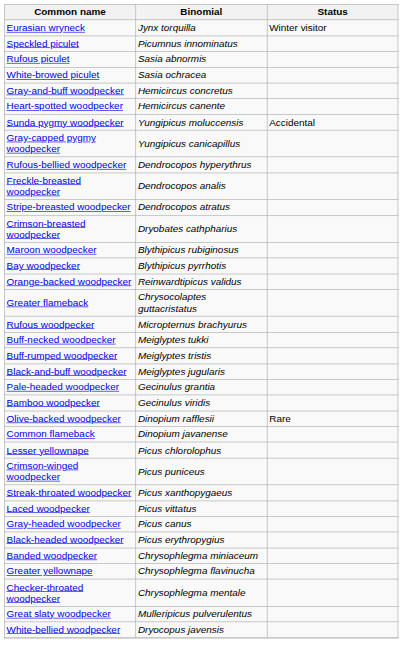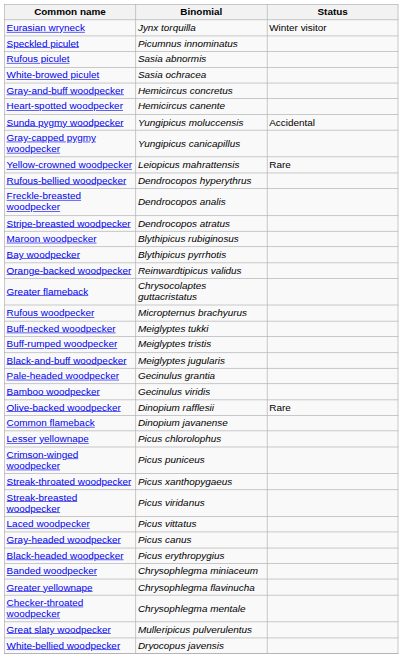+ row: Yellow-crowned woodpecker | Leiopicus mahrattensis | Rare
- row: Crimson-breasted woodpecker | Dryobates cathpharius
+ row: Streak-breasted woodpecker | Picus viridanus
